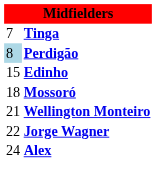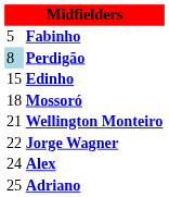+ row: 5 | Fabinho
- row: 7 | Tinga
+ row: 25 | Adriano
